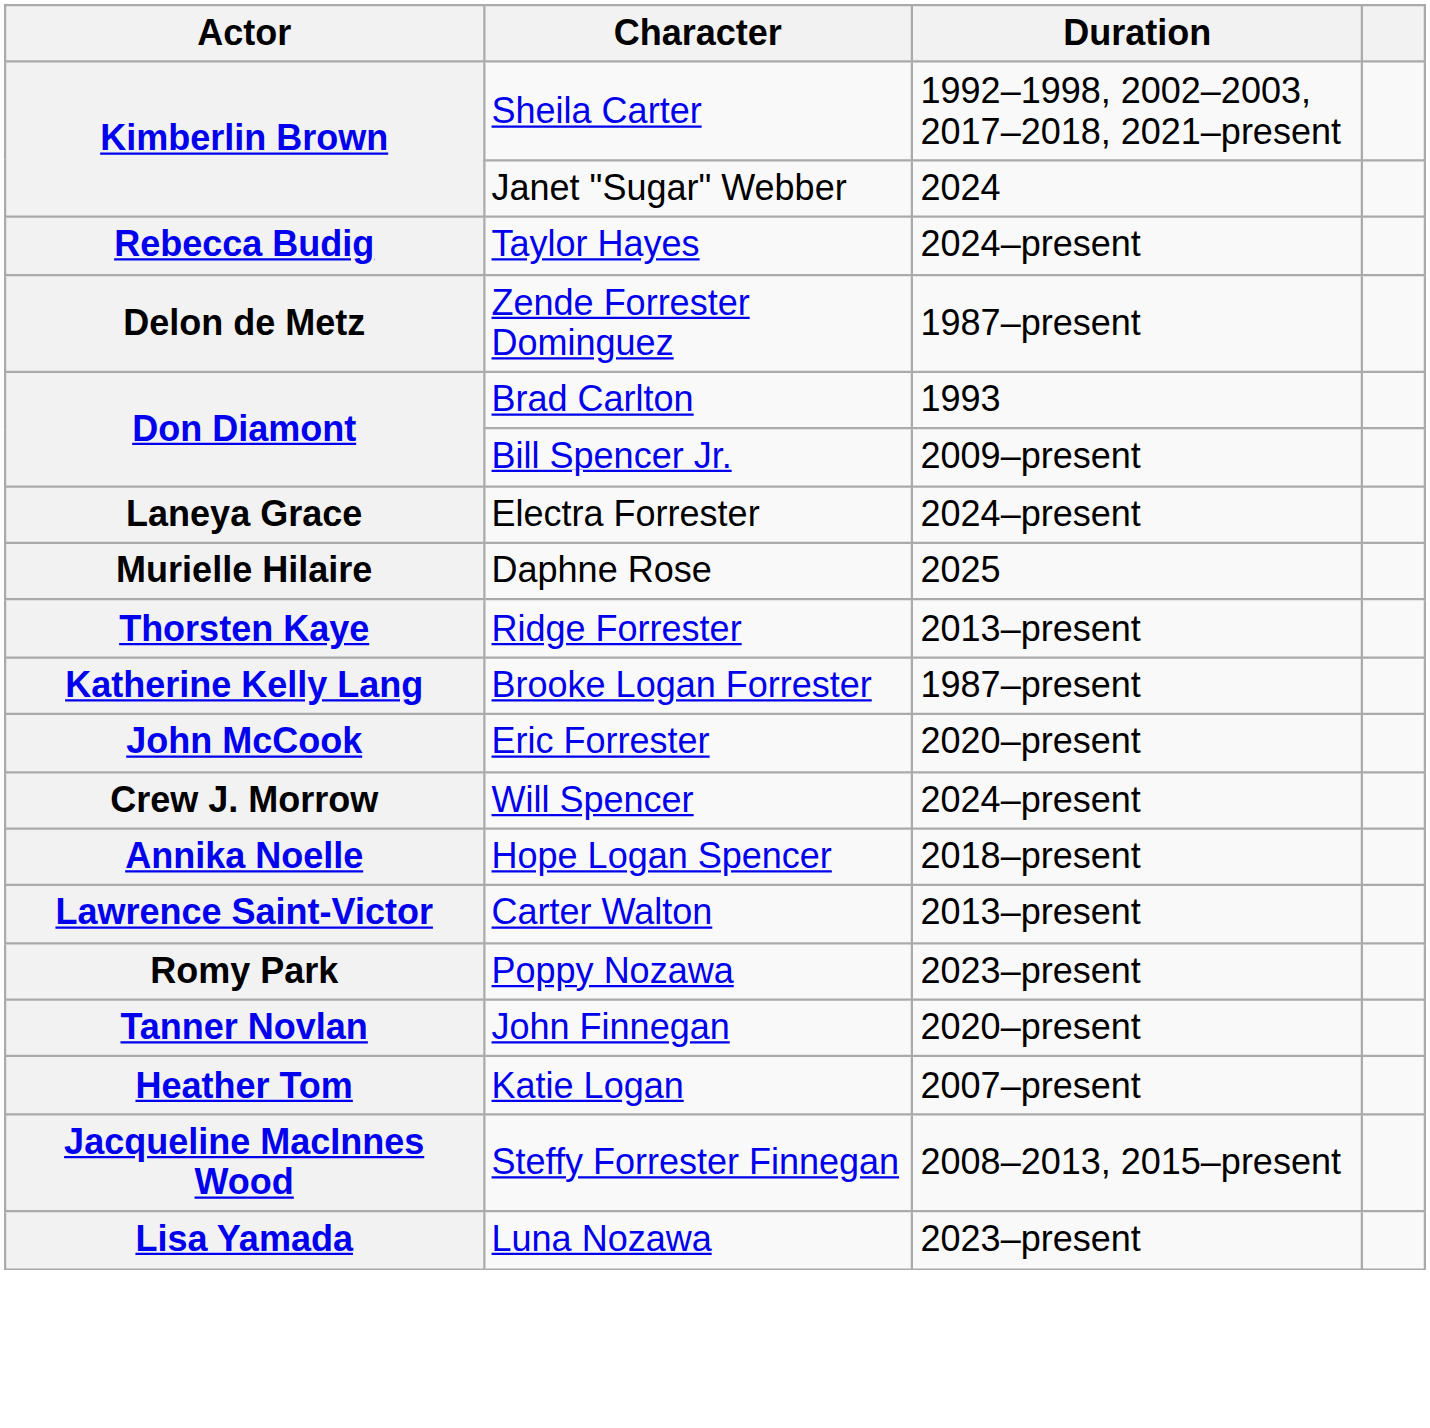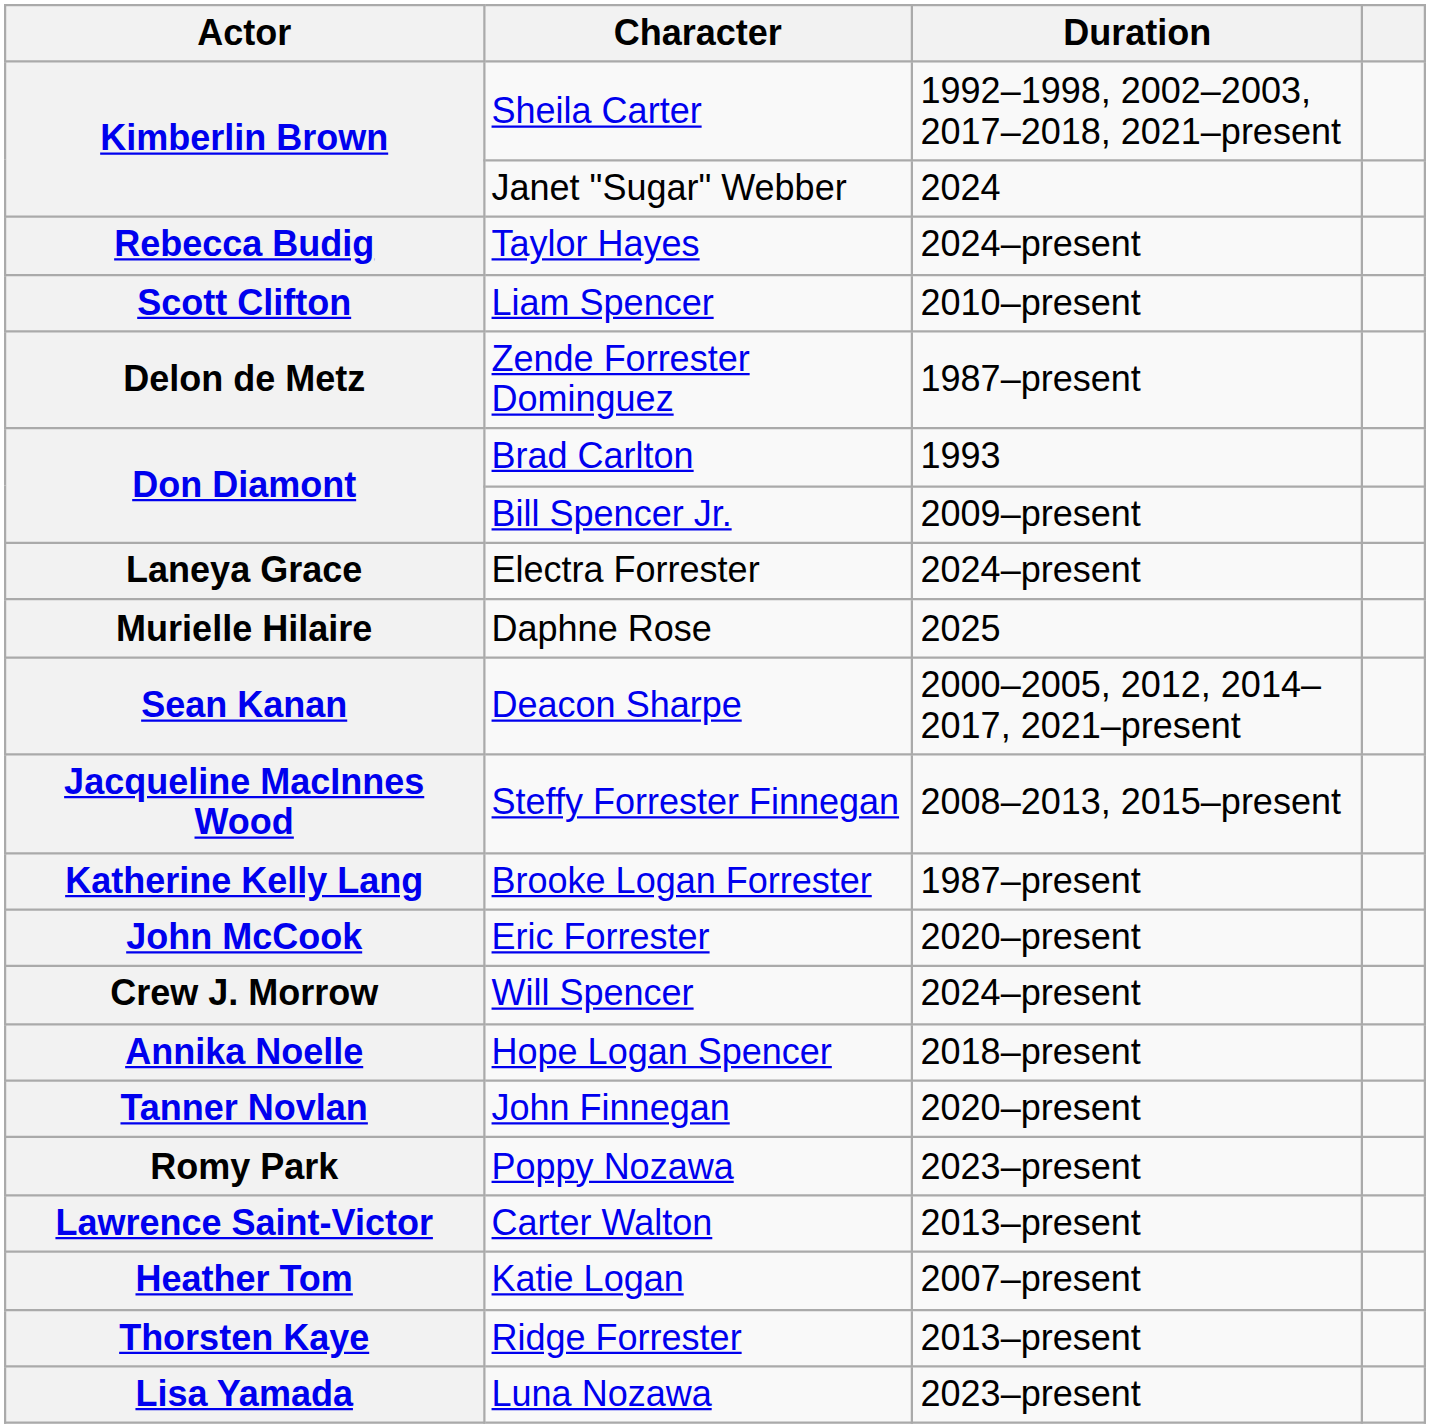+ row: Scott Clifton | Liam Spencer | 2010–present
+ row: Sean Kanan | Deacon Sharpe | 2000–2005, 2012, 2014–2017, 2021–present
rows swapped: Thorsten Kaye <-> Jacqueline MacInnes Wood
rows swapped: Tanner Novlan <-> Lawrence Saint-Victor
